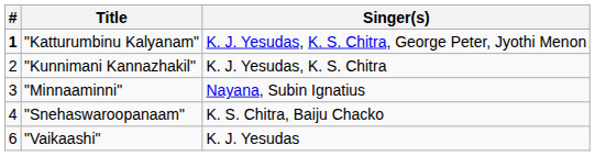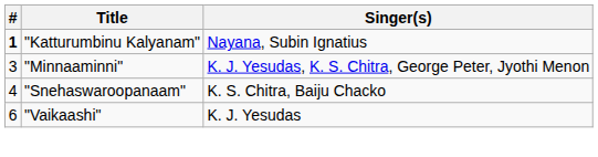"Katturumbinu Kalyanam" | Singer(s): K. J. Yesudas, K. S. Chitra, George Peter, Jyothi Menon -> Nayana, Subin Ignatius
- row: 2 | "Kunnimani Kannazhakil" | K. J. Yesudas, K. S. Chitra
"Minnaaminni" | Singer(s): Nayana, Subin Ignatius -> K. J. Yesudas, K. S. Chitra, George Peter, Jyothi Menon
